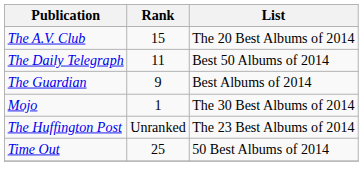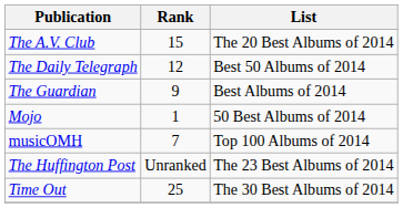The Daily Telegraph | Rank: 11 -> 12
Mojo | List: The 30 Best Albums of 2014 -> 50 Best Albums of 2014
+ row: musicOMH | 7 | Top 100 Albums of 2014
Time Out | List: 50 Best Albums of 2014 -> The 30 Best Albums of 2014
